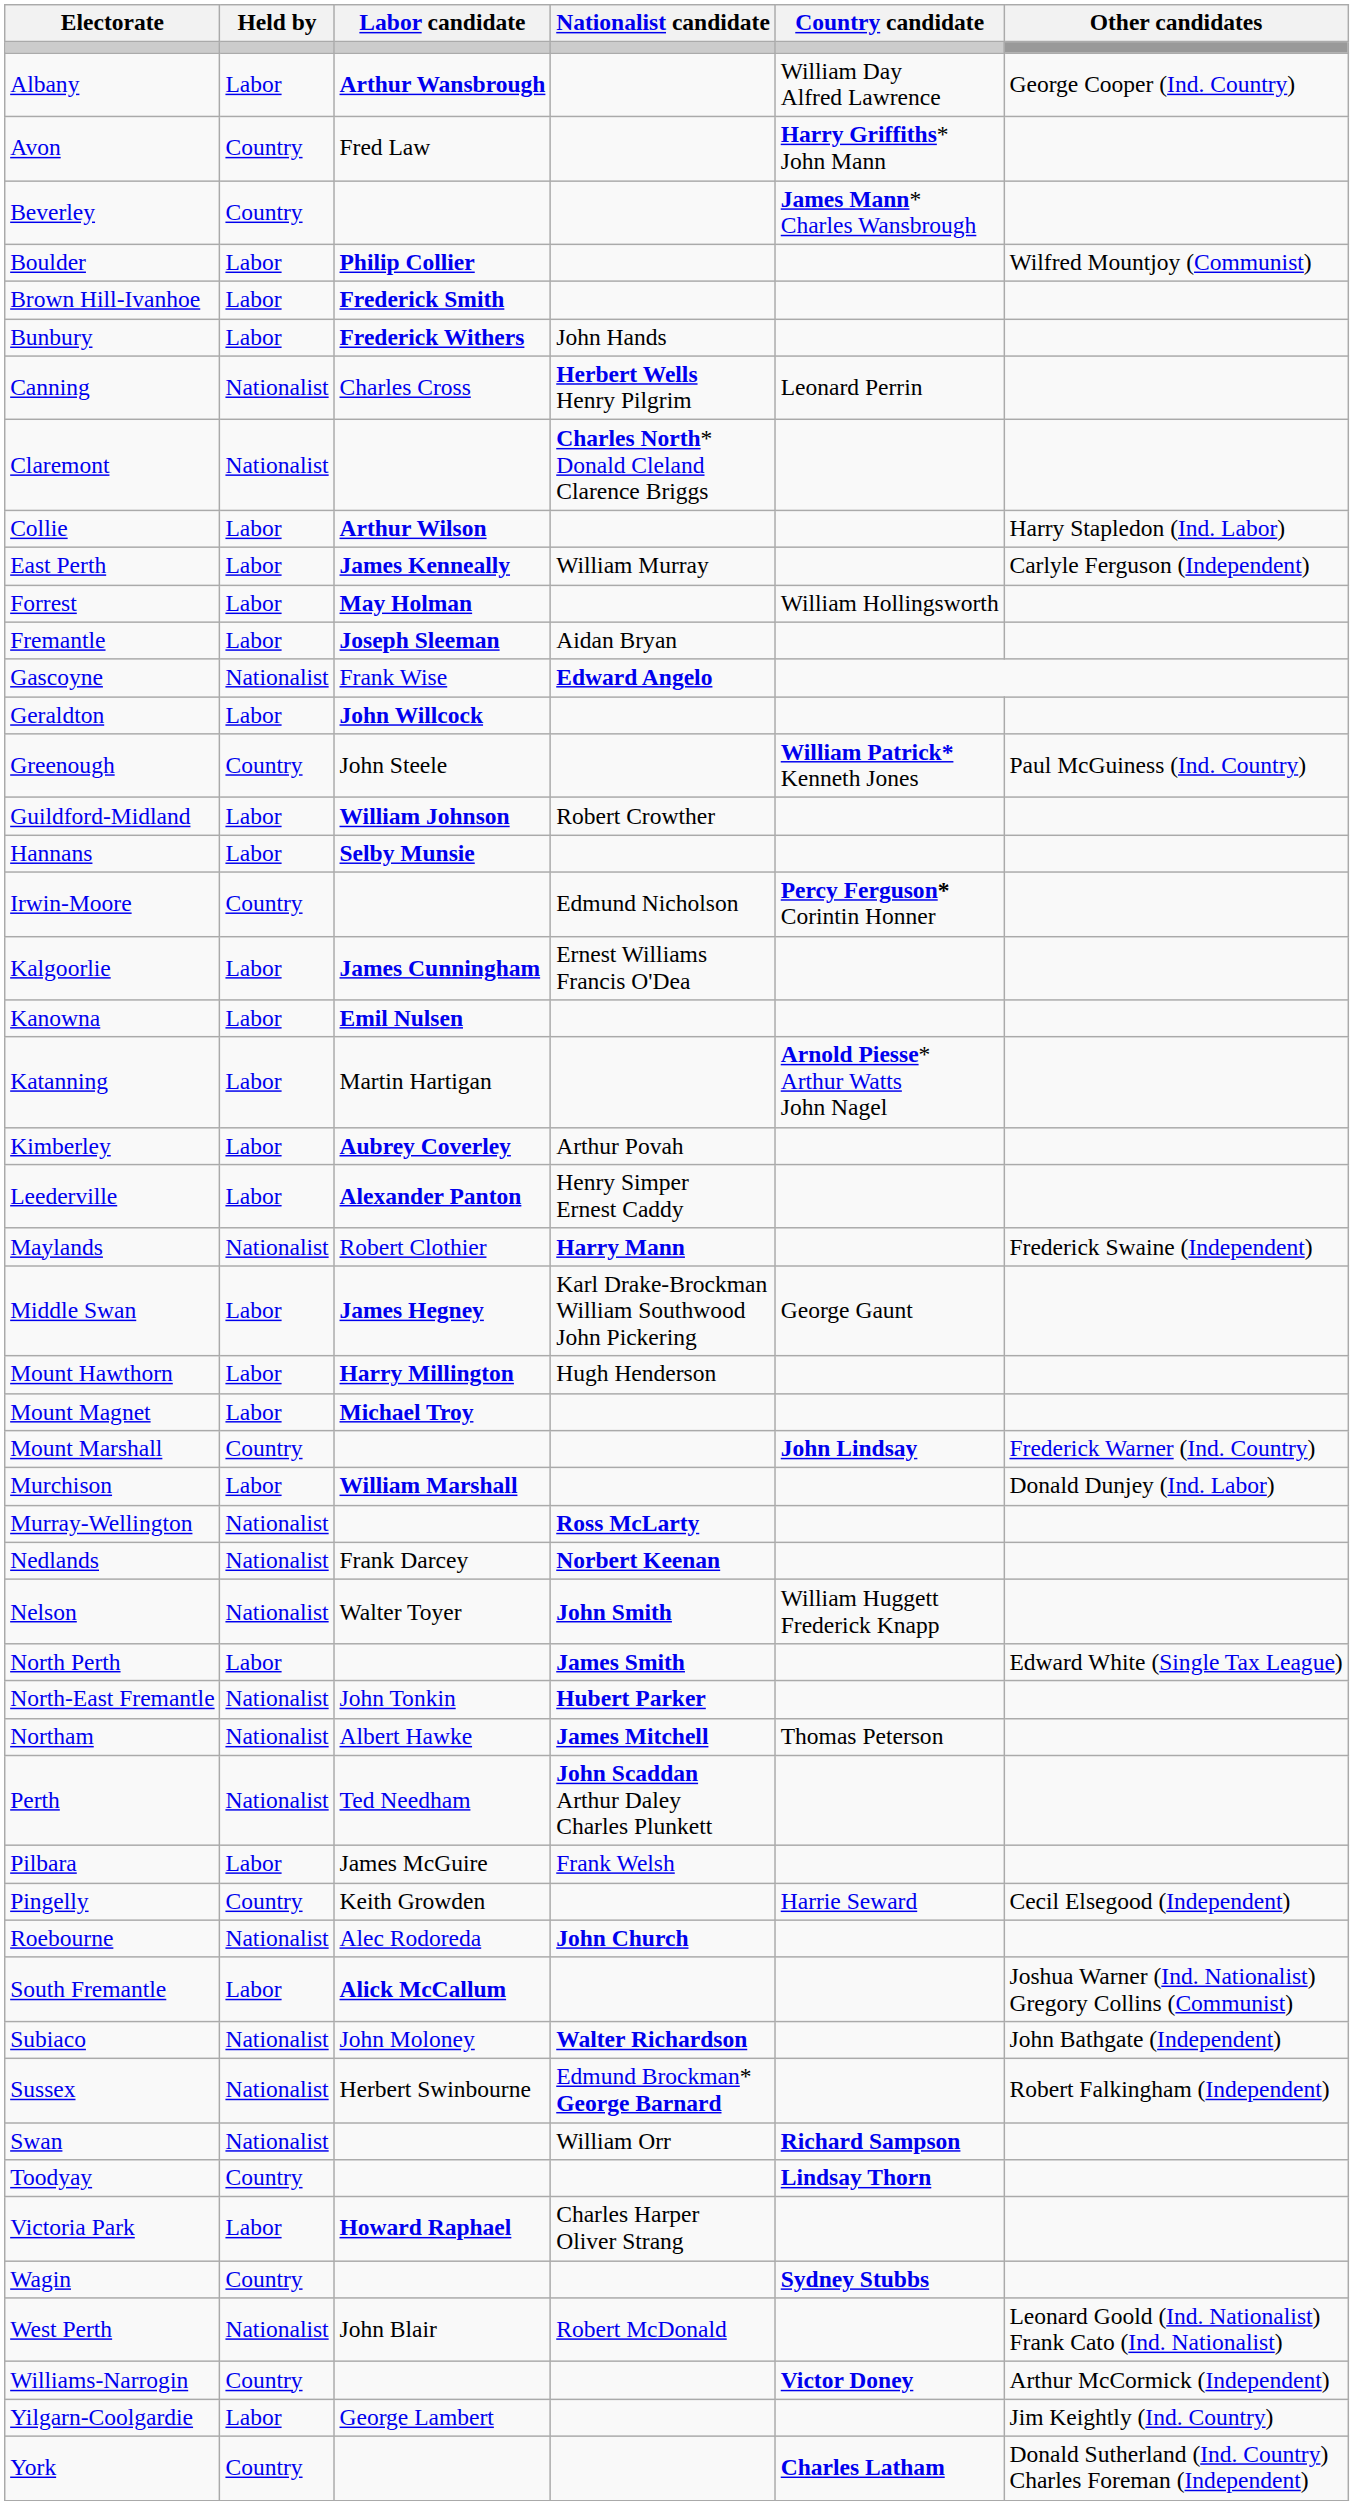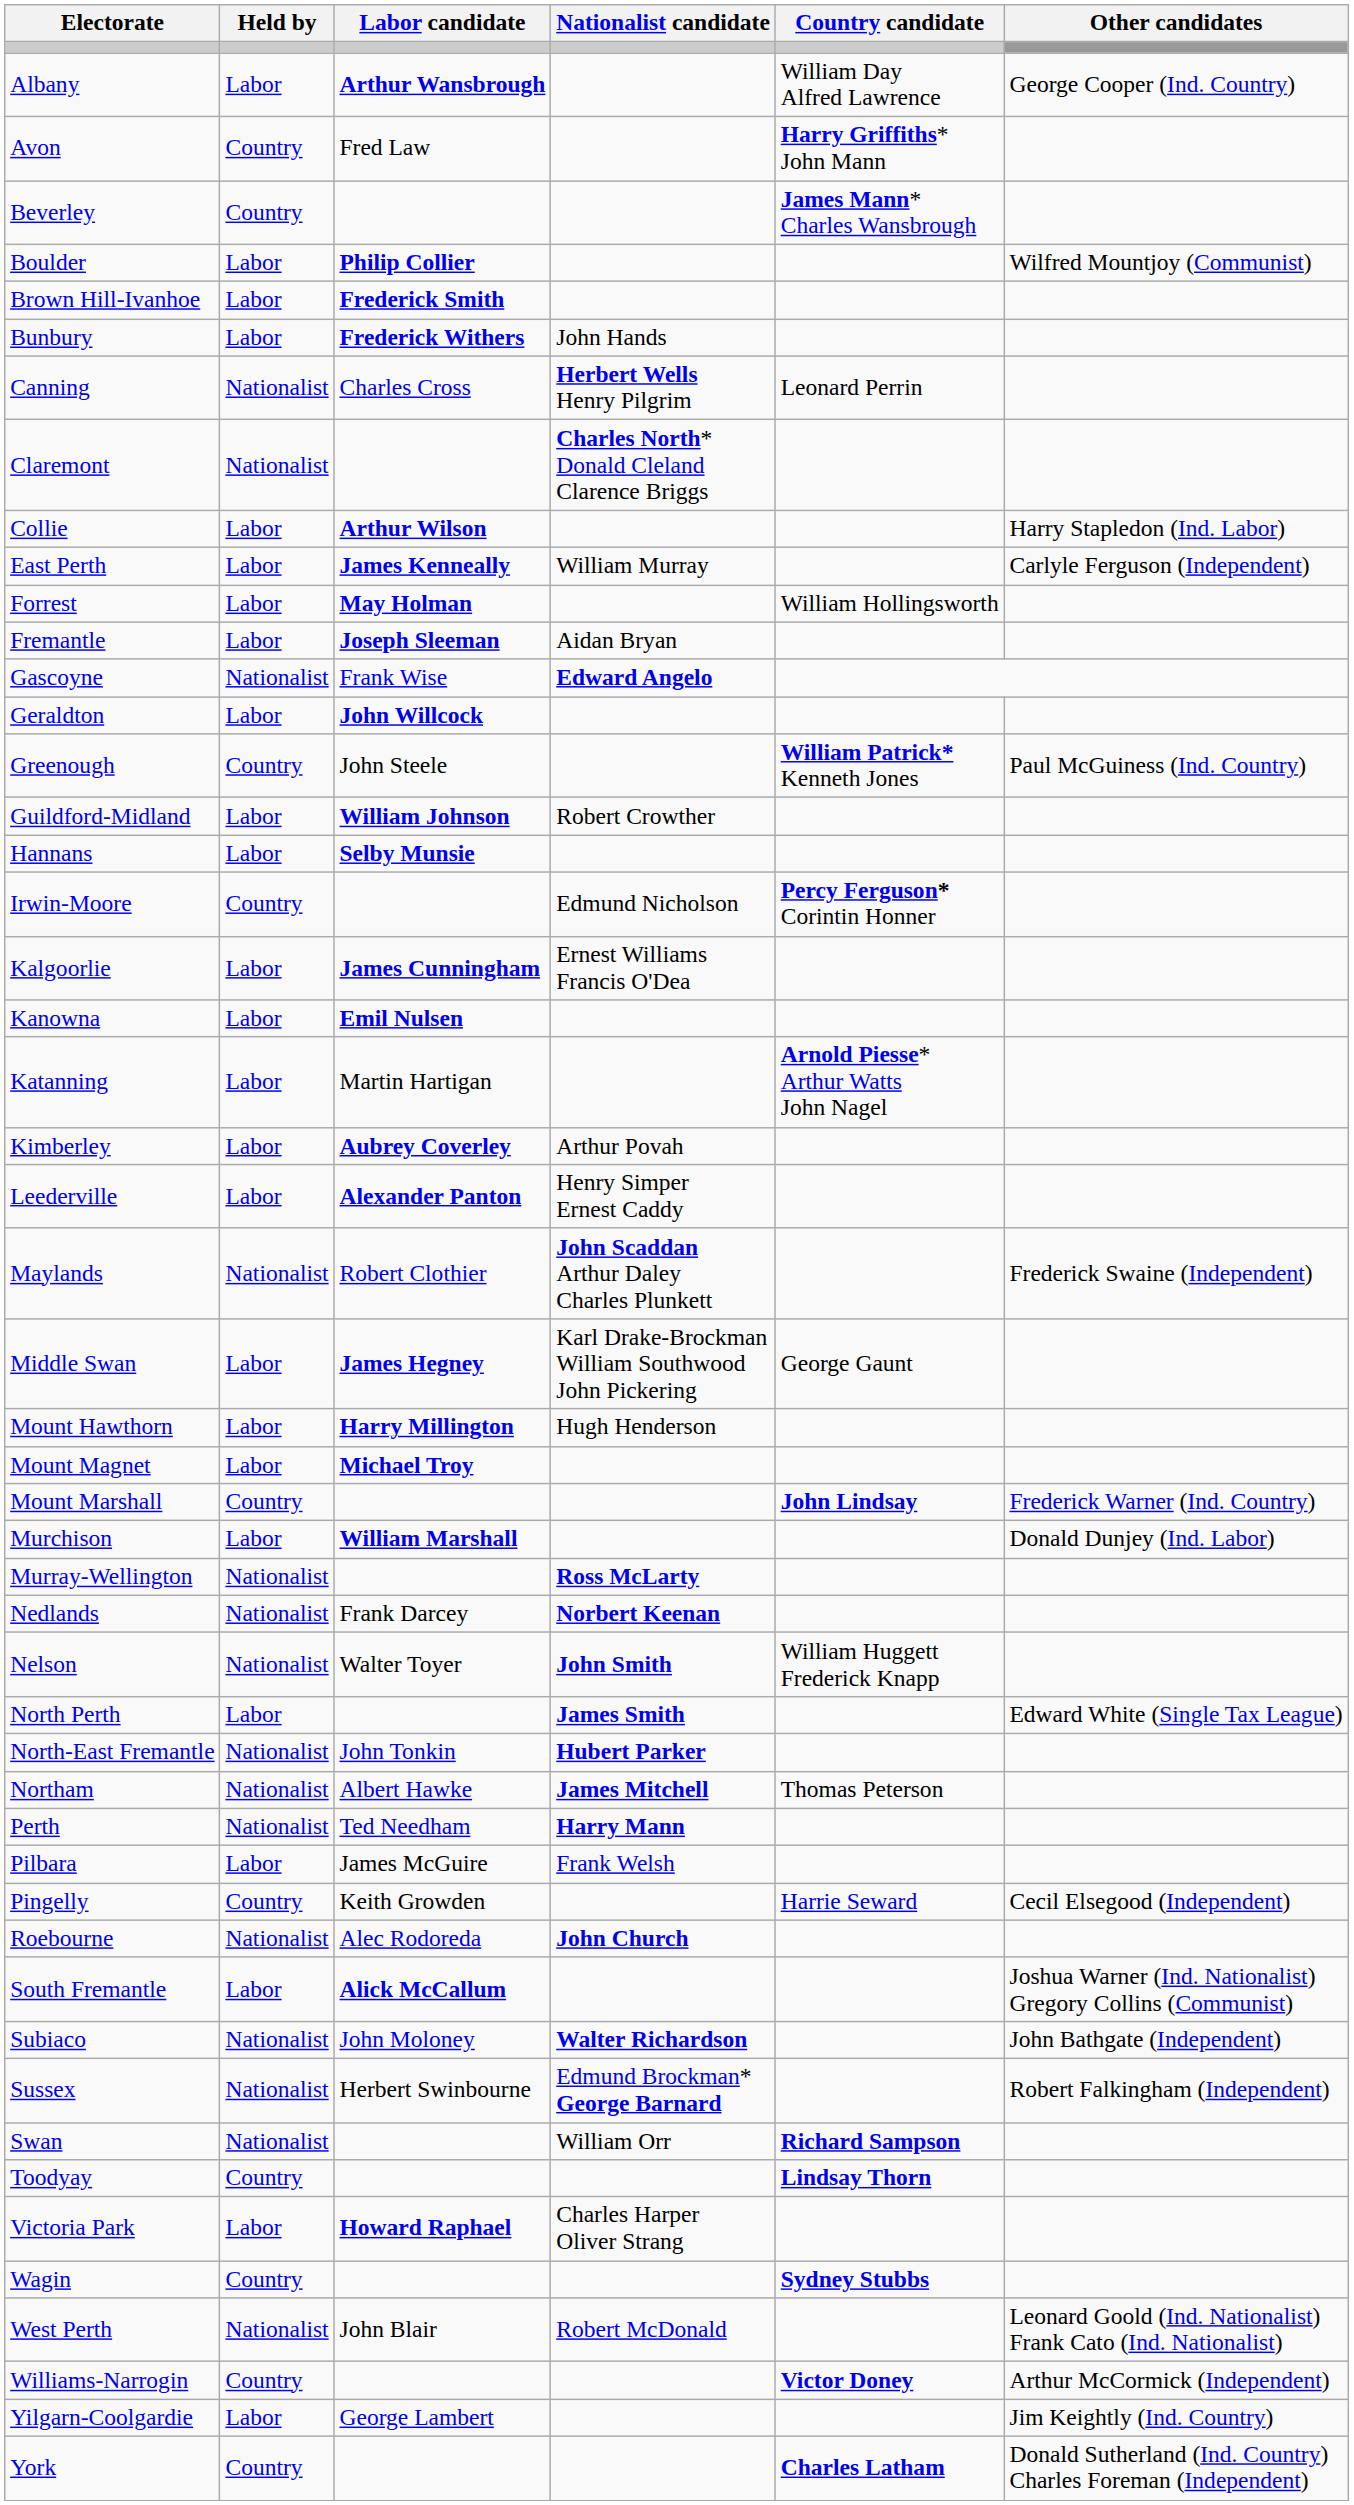Maylands | Nationalist candidate: Harry Mann -> John Scaddan Arthur Daley Charles Plunkett
Perth | Nationalist candidate: John Scaddan Arthur Daley Charles Plunkett -> Harry Mann
